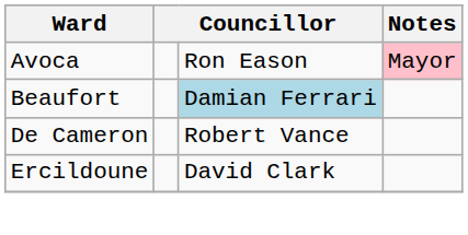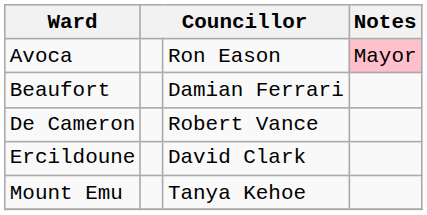Beaufort | column 3: lightblue background -> no background
+ row: Mount Emu | Tanya Kehoe
